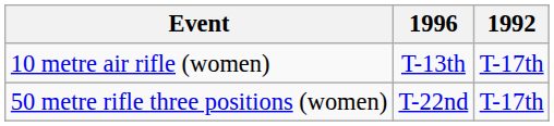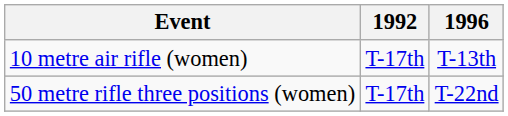columns swapped: 1992 <-> 1996
